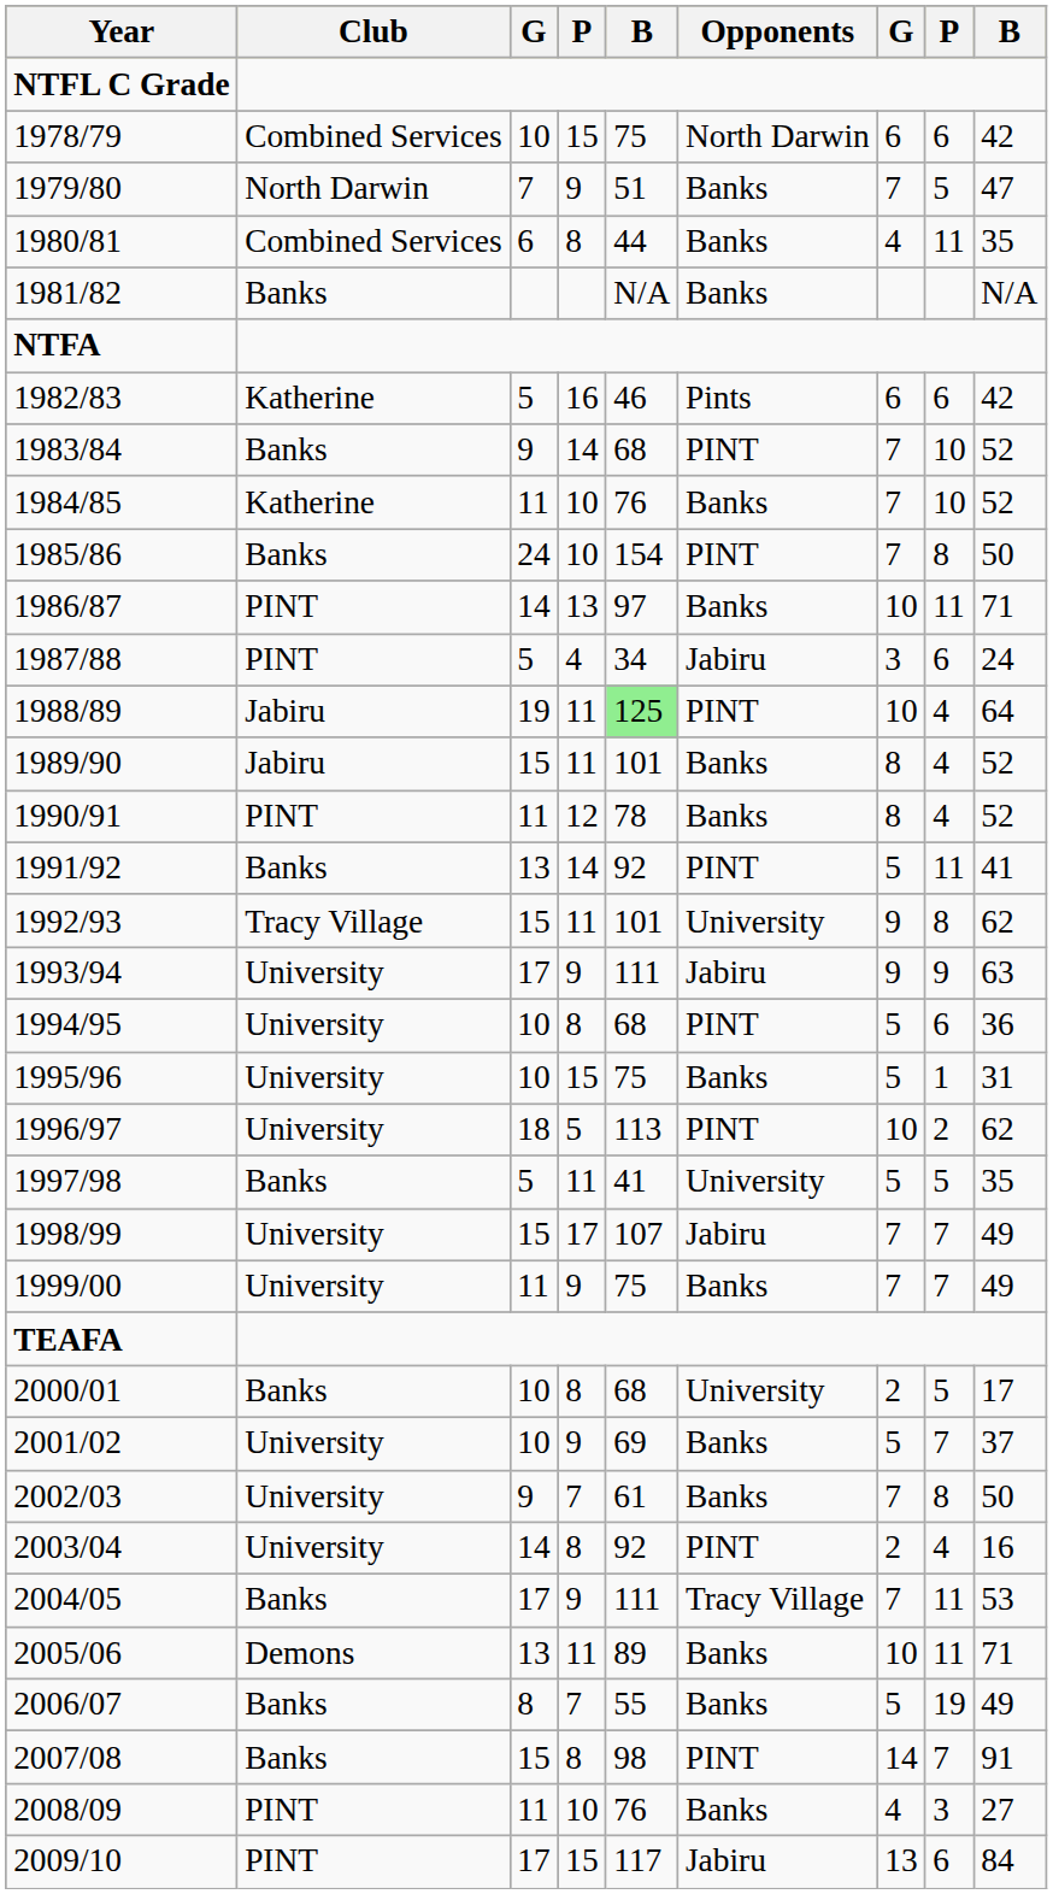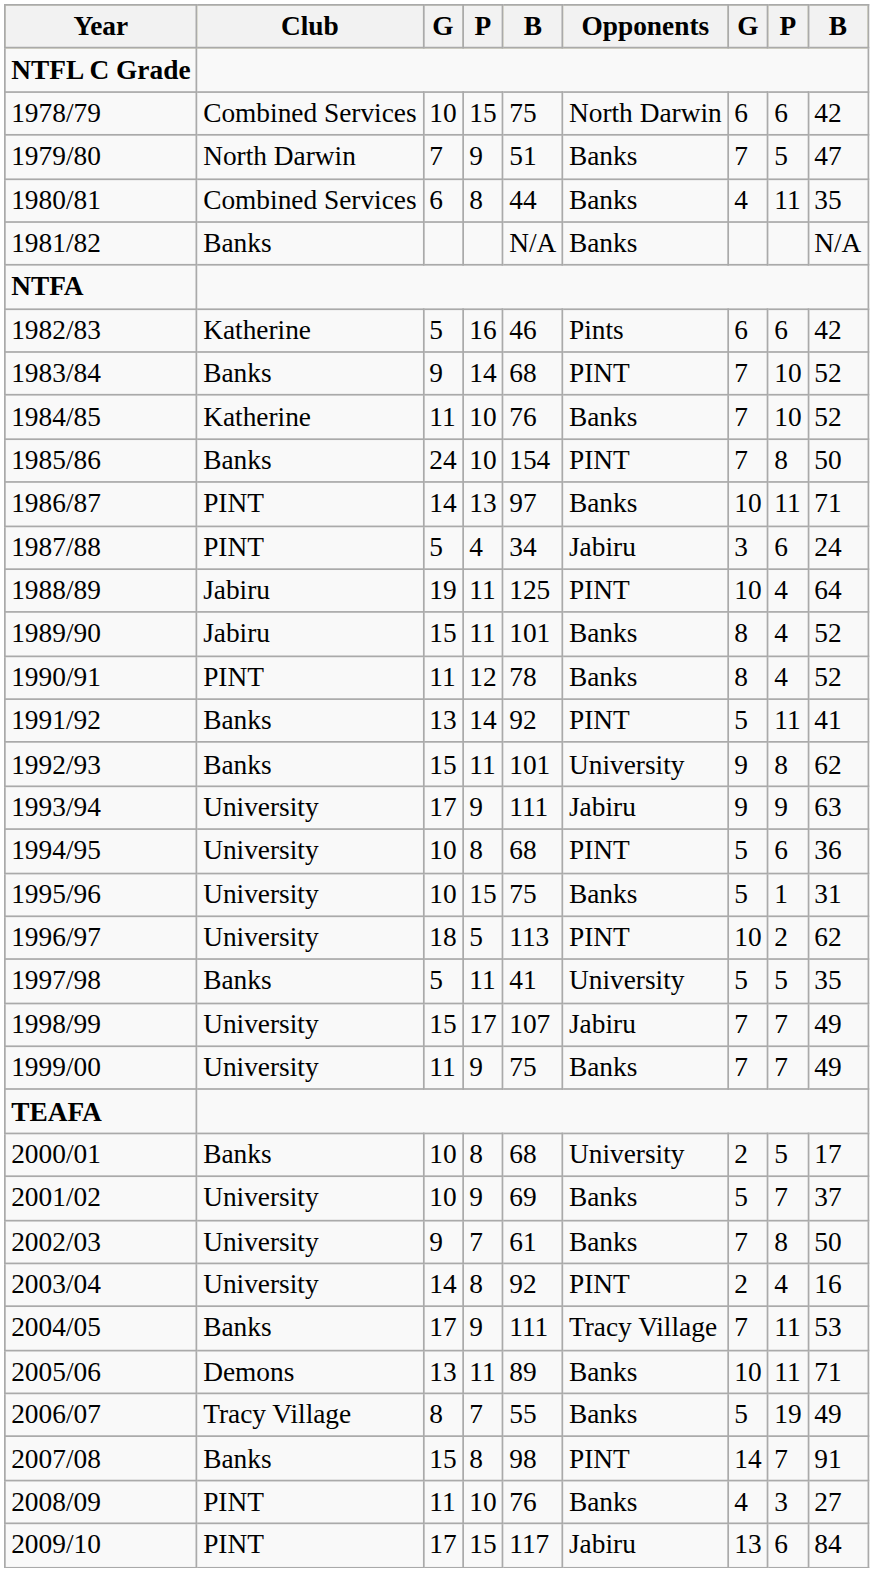1988/89 | column 5: lightgreen background -> no background
1992/93 | Club: Tracy Village -> Banks
2006/07 | Club: Banks -> Tracy Village
